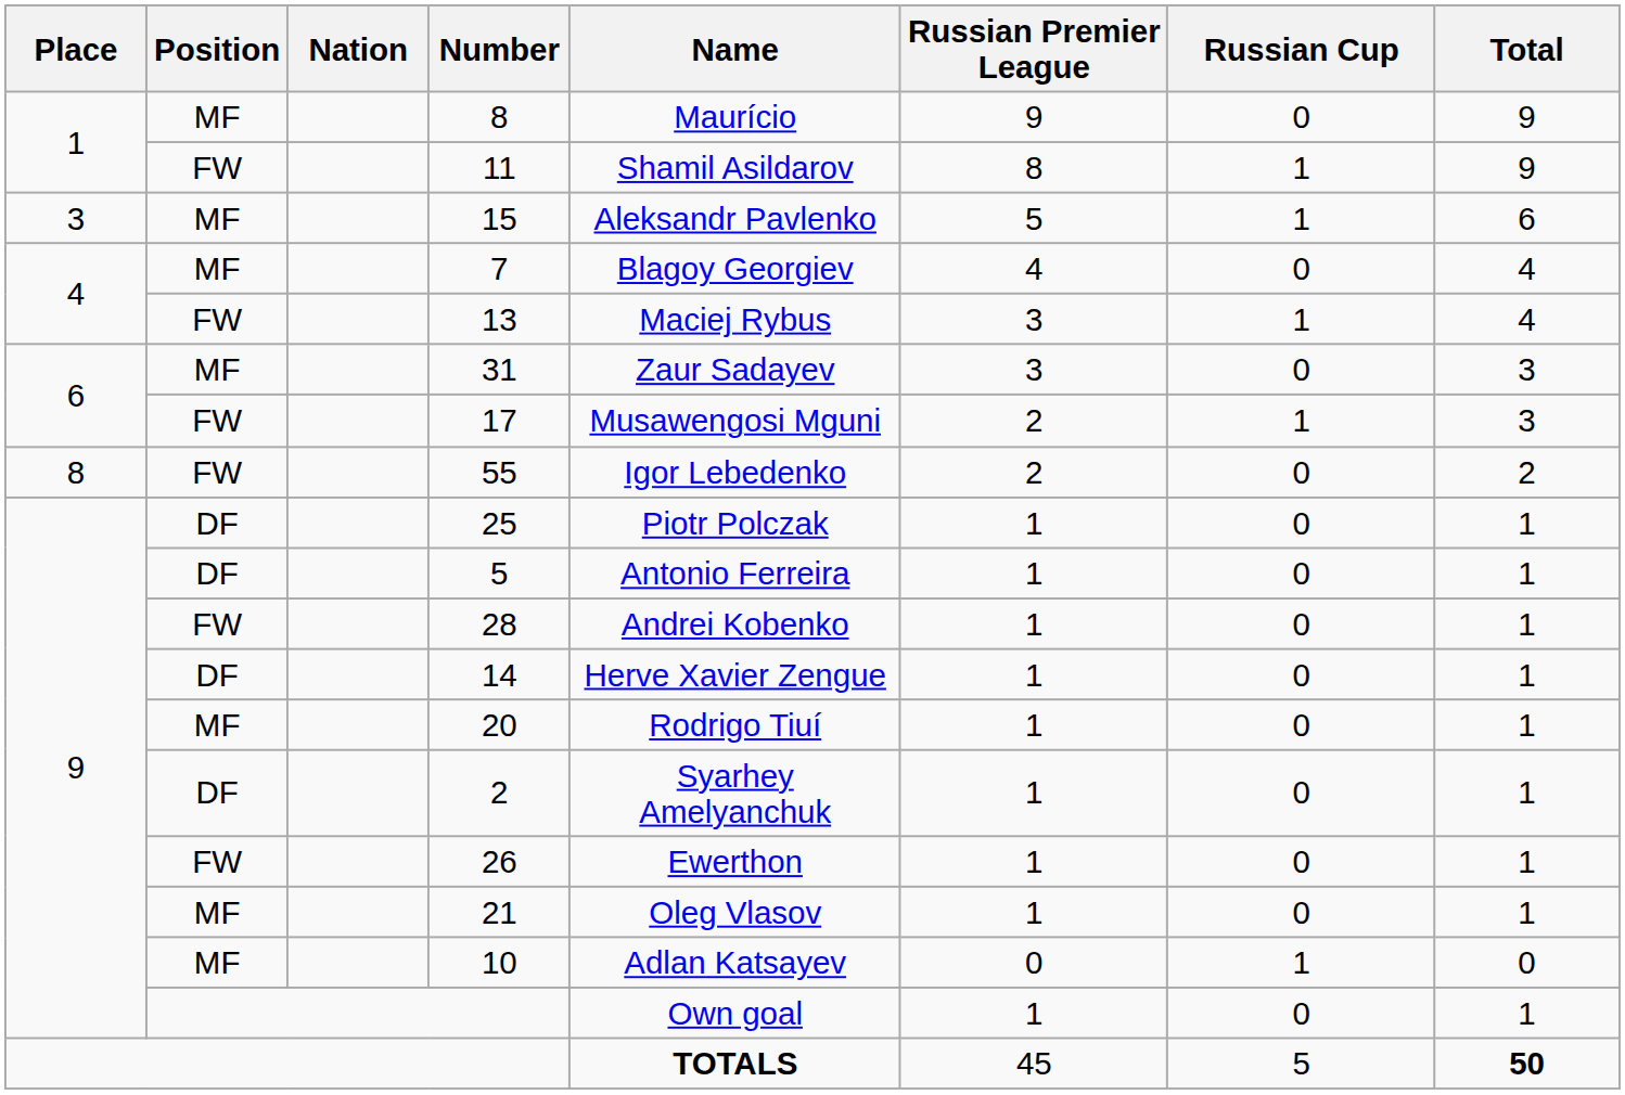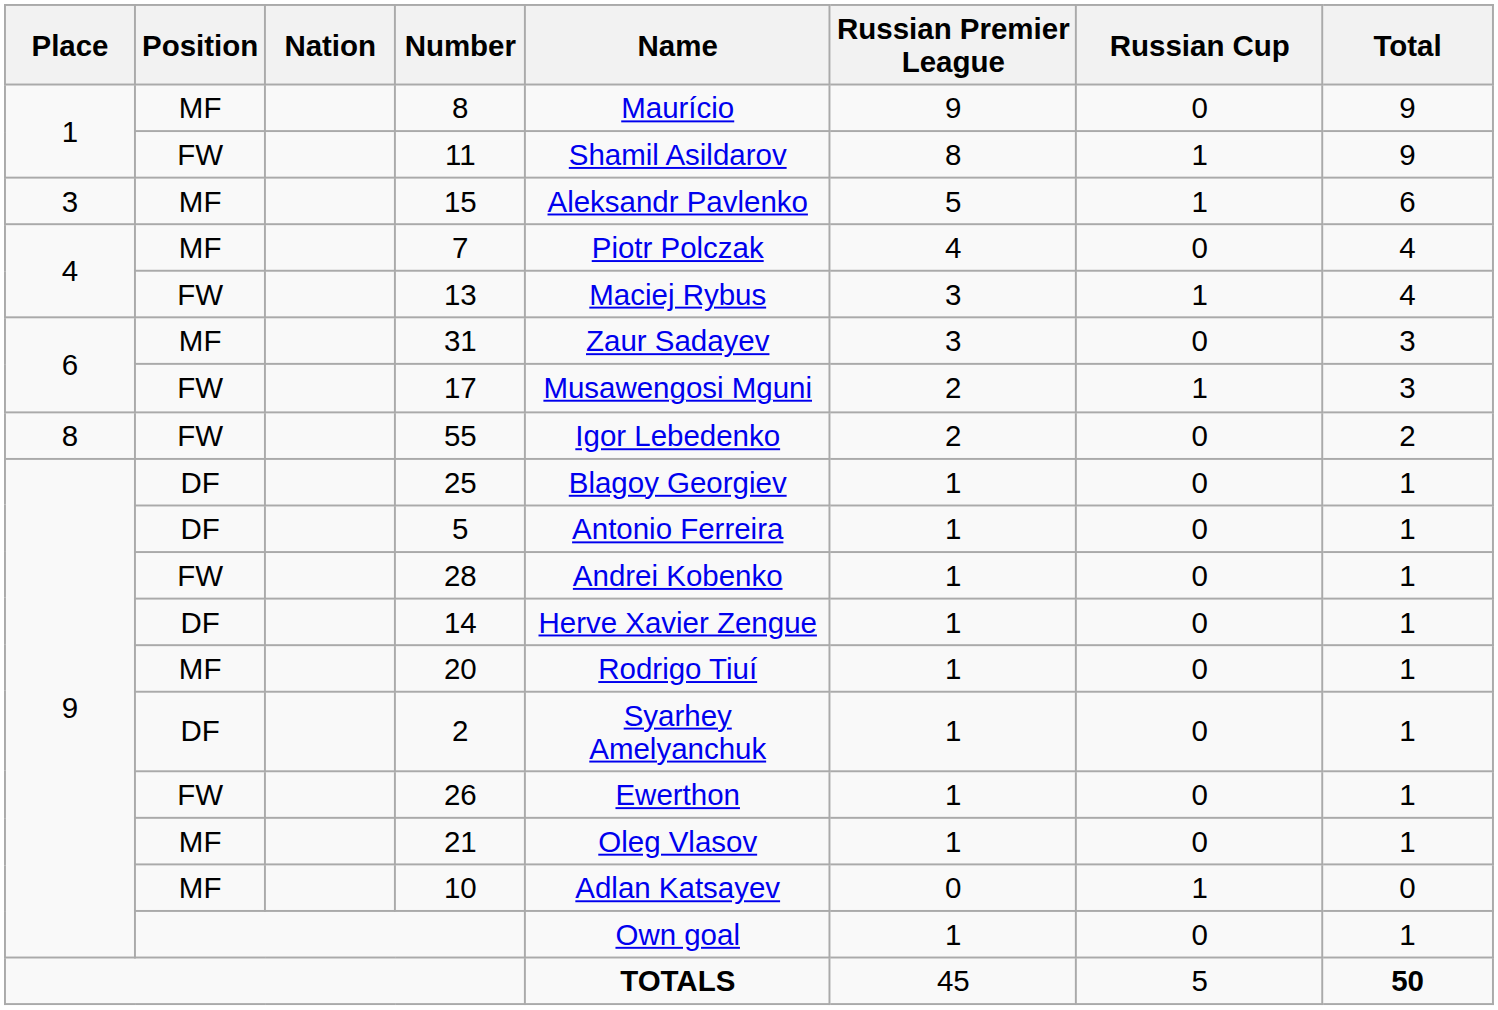7 | Name: Blagoy Georgiev -> Piotr Polczak
25 | Name: Piotr Polczak -> Blagoy Georgiev
